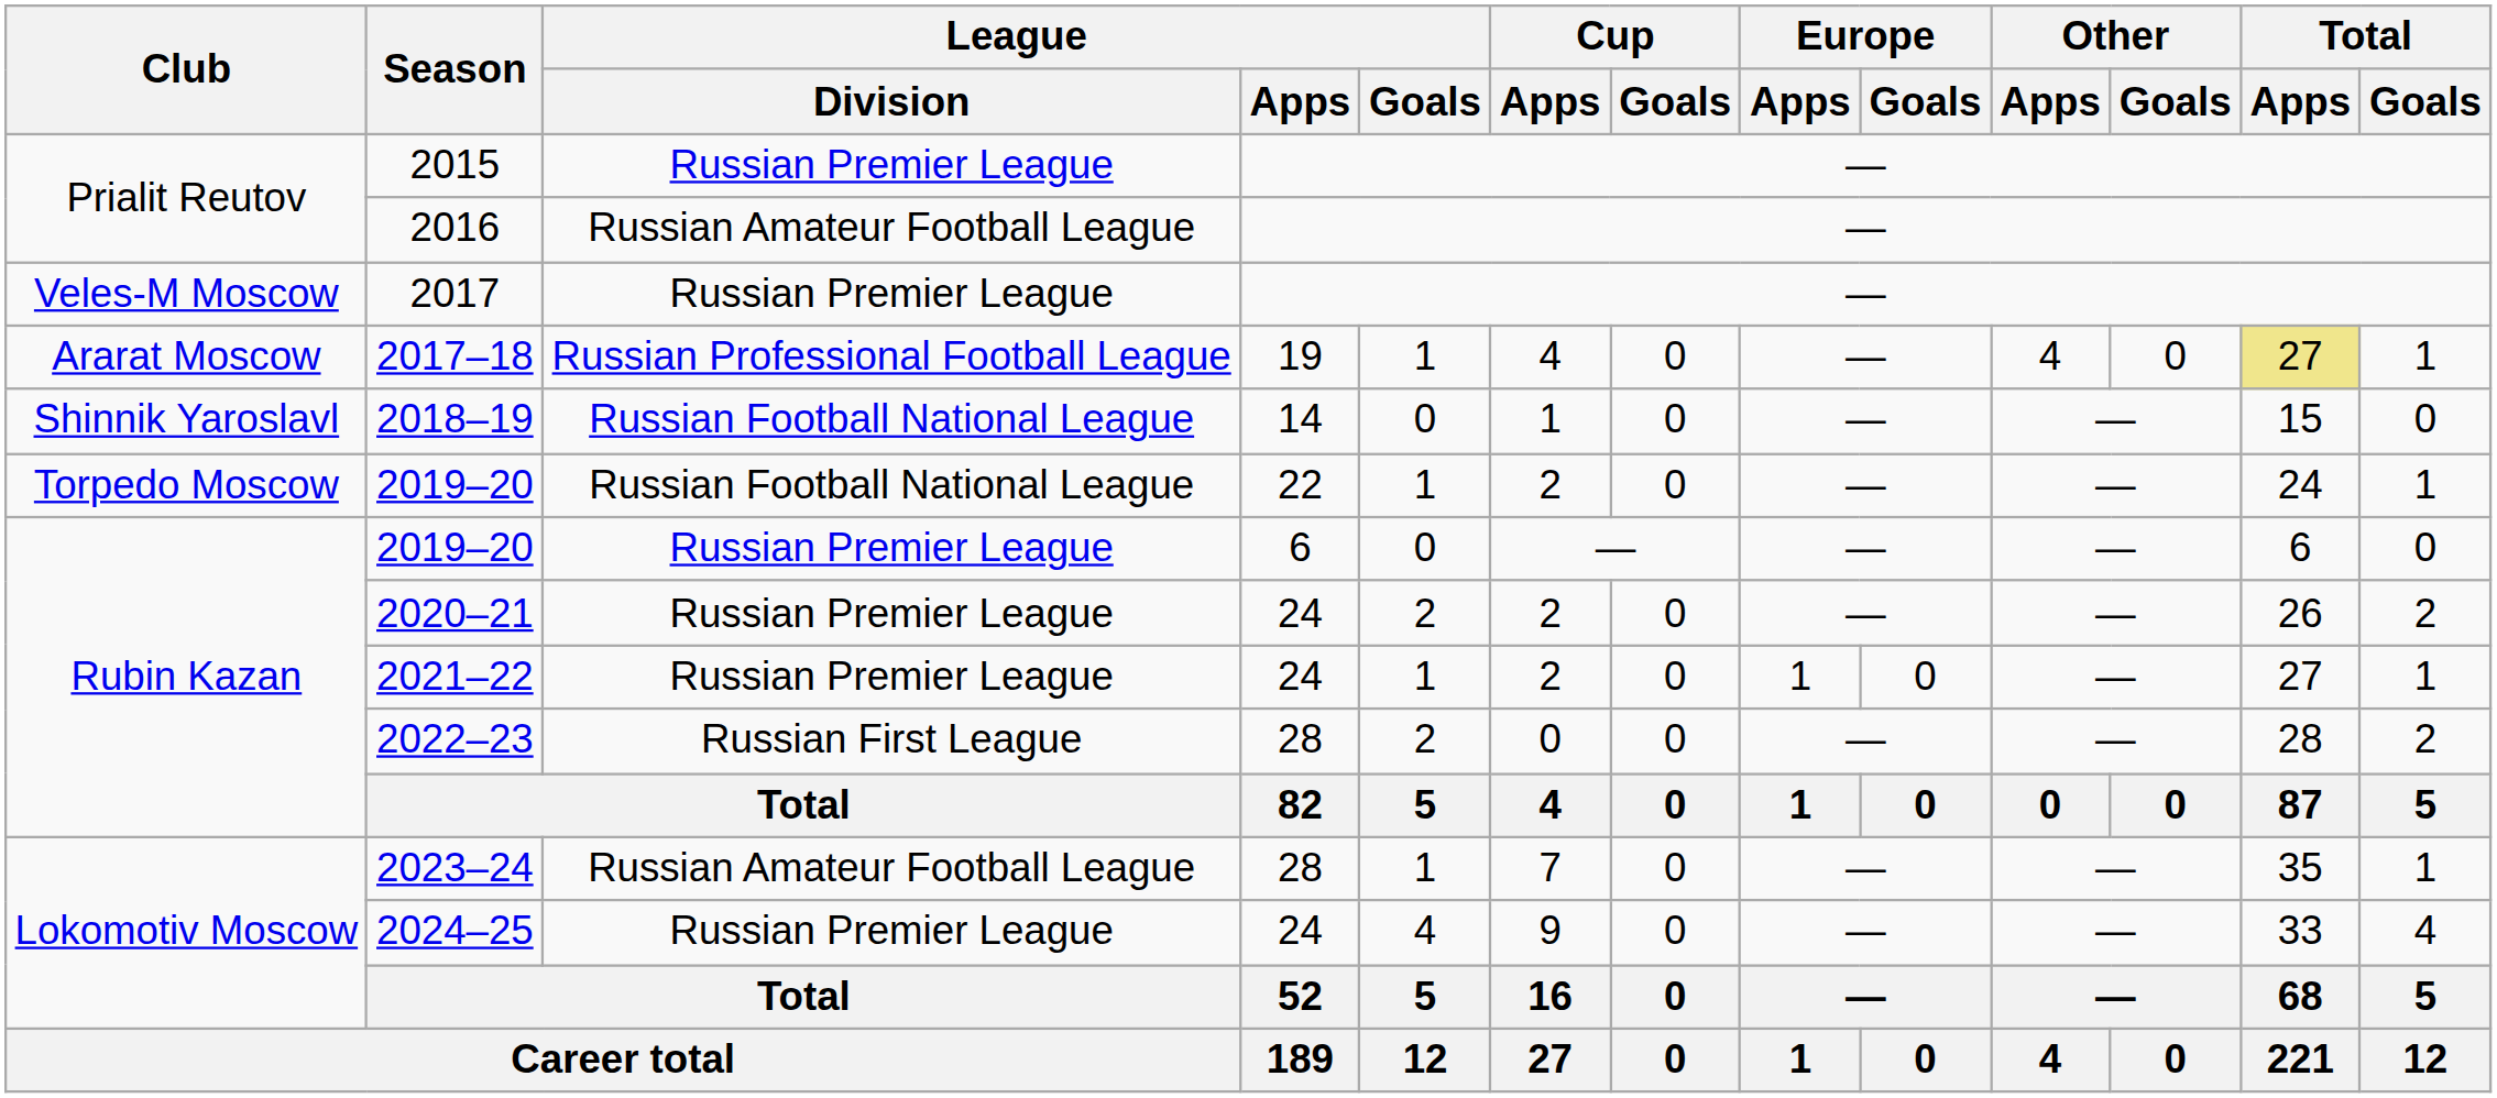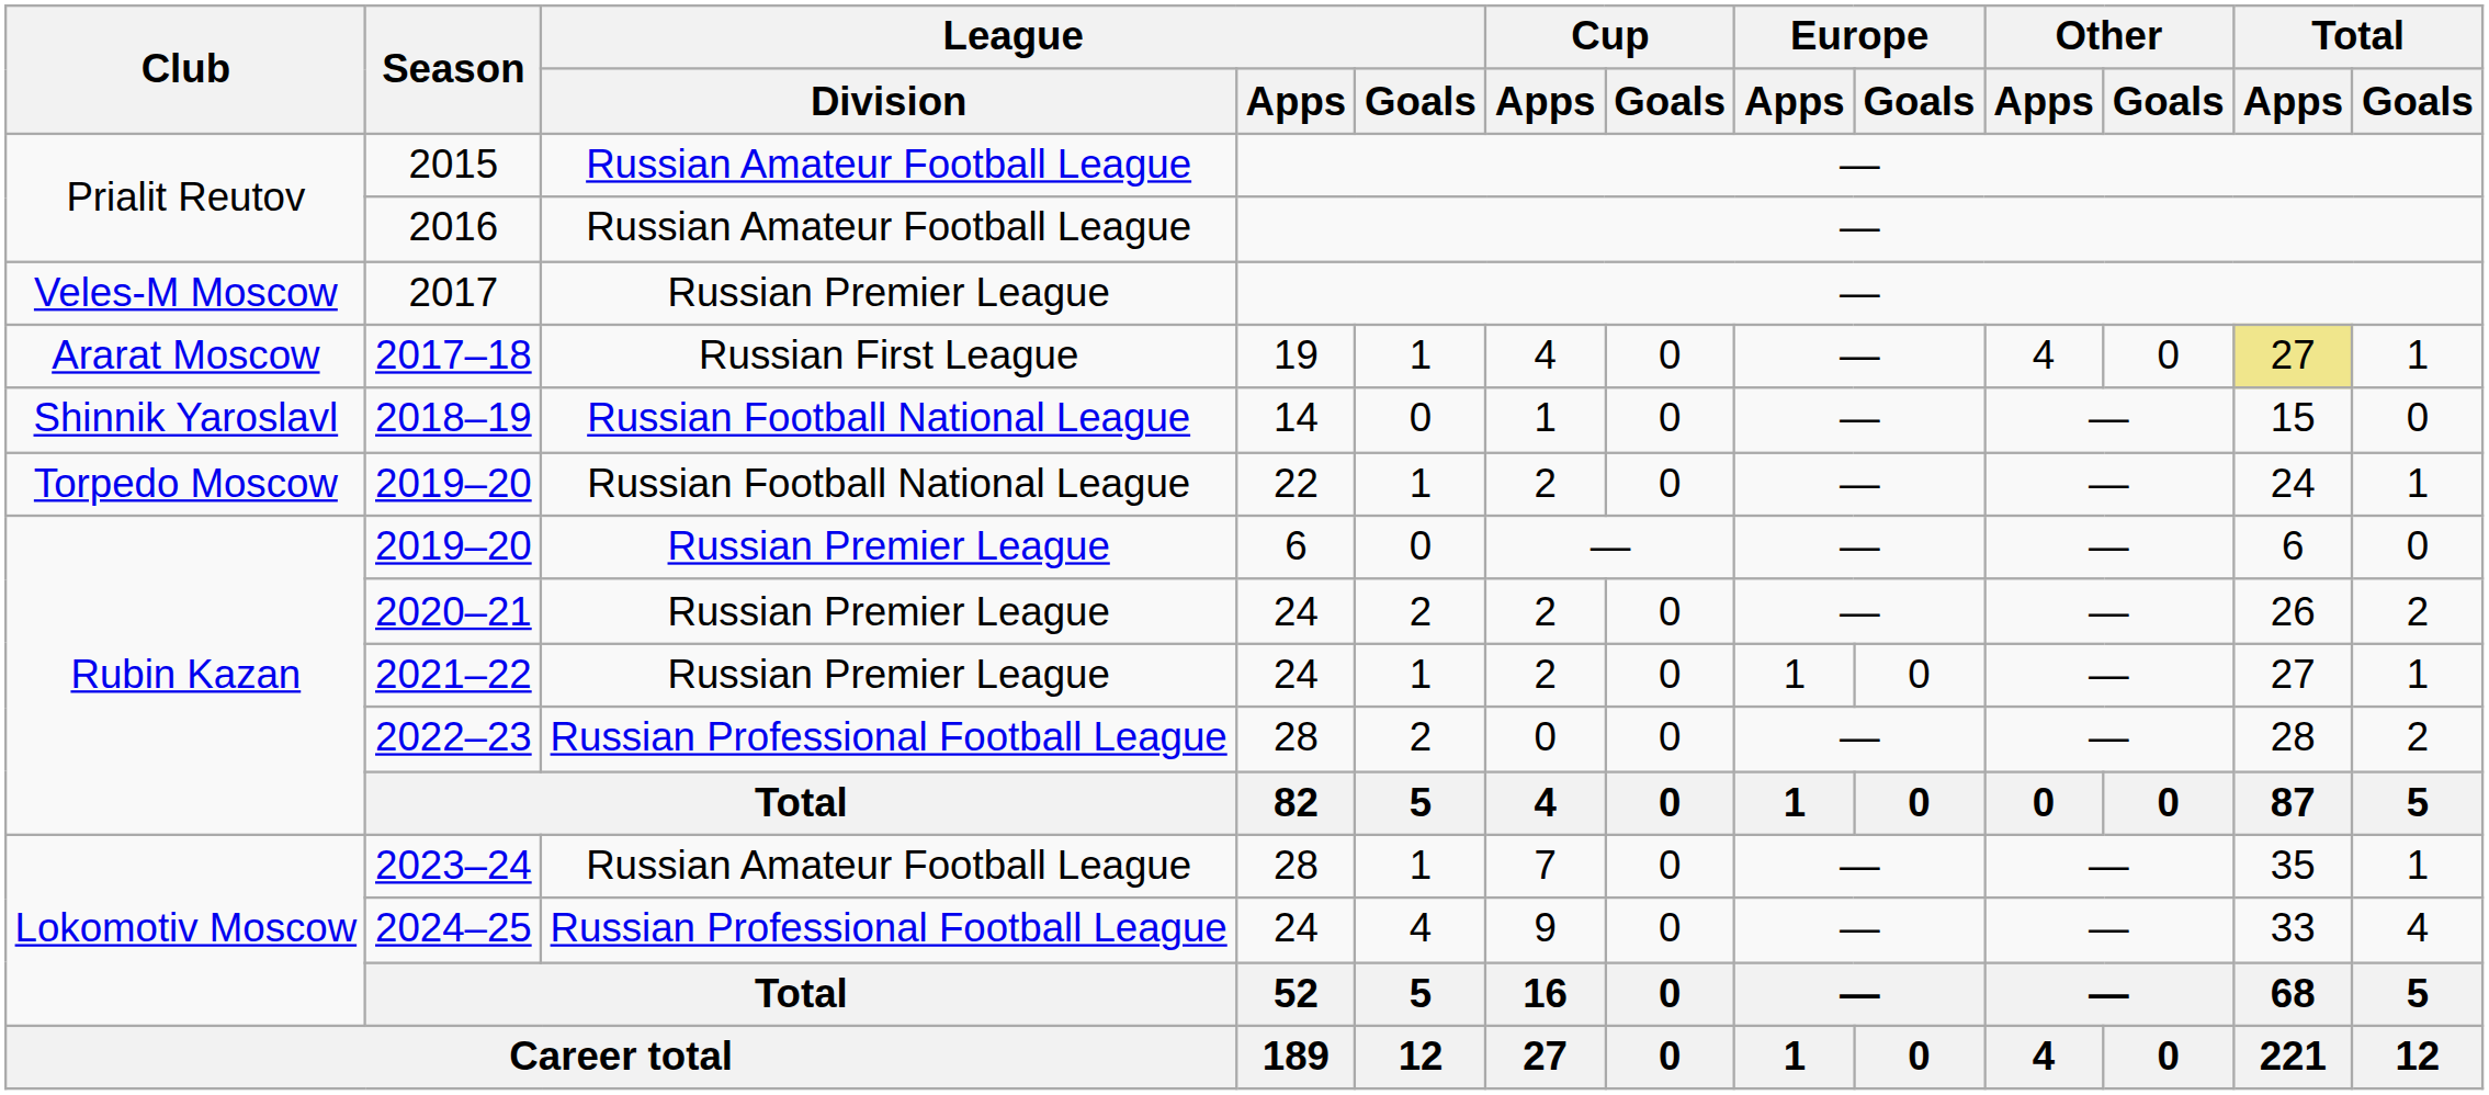2015 | League / Division: Russian Premier League -> Russian Amateur Football League
2017–18 | League / Division: Russian Professional Football League -> Russian First League
2022–23 | League / Division: Russian First League -> Russian Professional Football League
2024–25 | League / Division: Russian Premier League -> Russian Professional Football League
